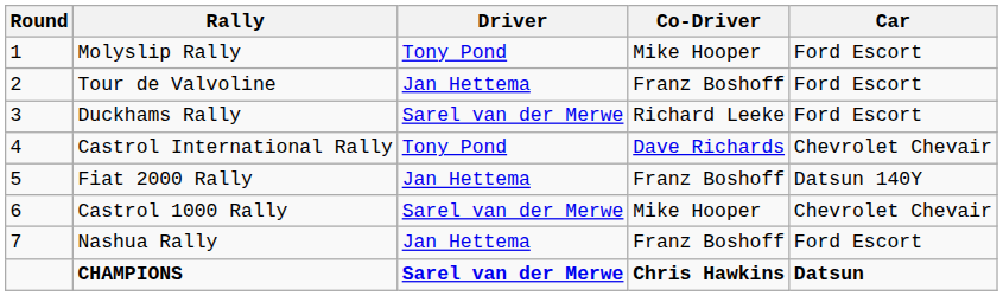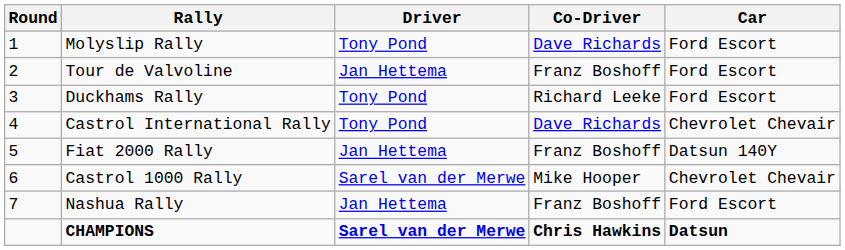Molyslip Rally | Co-Driver: Mike Hooper -> Dave Richards
Duckhams Rally | Driver: Sarel van der Merwe -> Tony Pond
